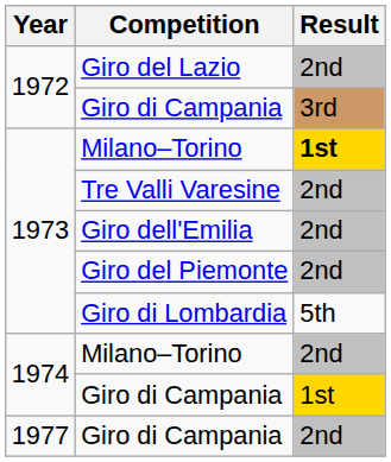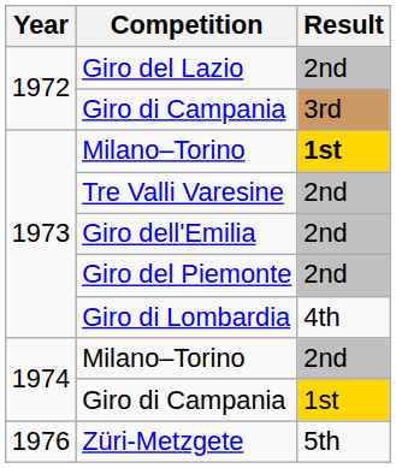Giro di Lombardia | Result: 5th -> 4th
+ row: 1976 | Züri-Metzgete | 5th
- row: 1977 | Giro di Campania | 2nd
